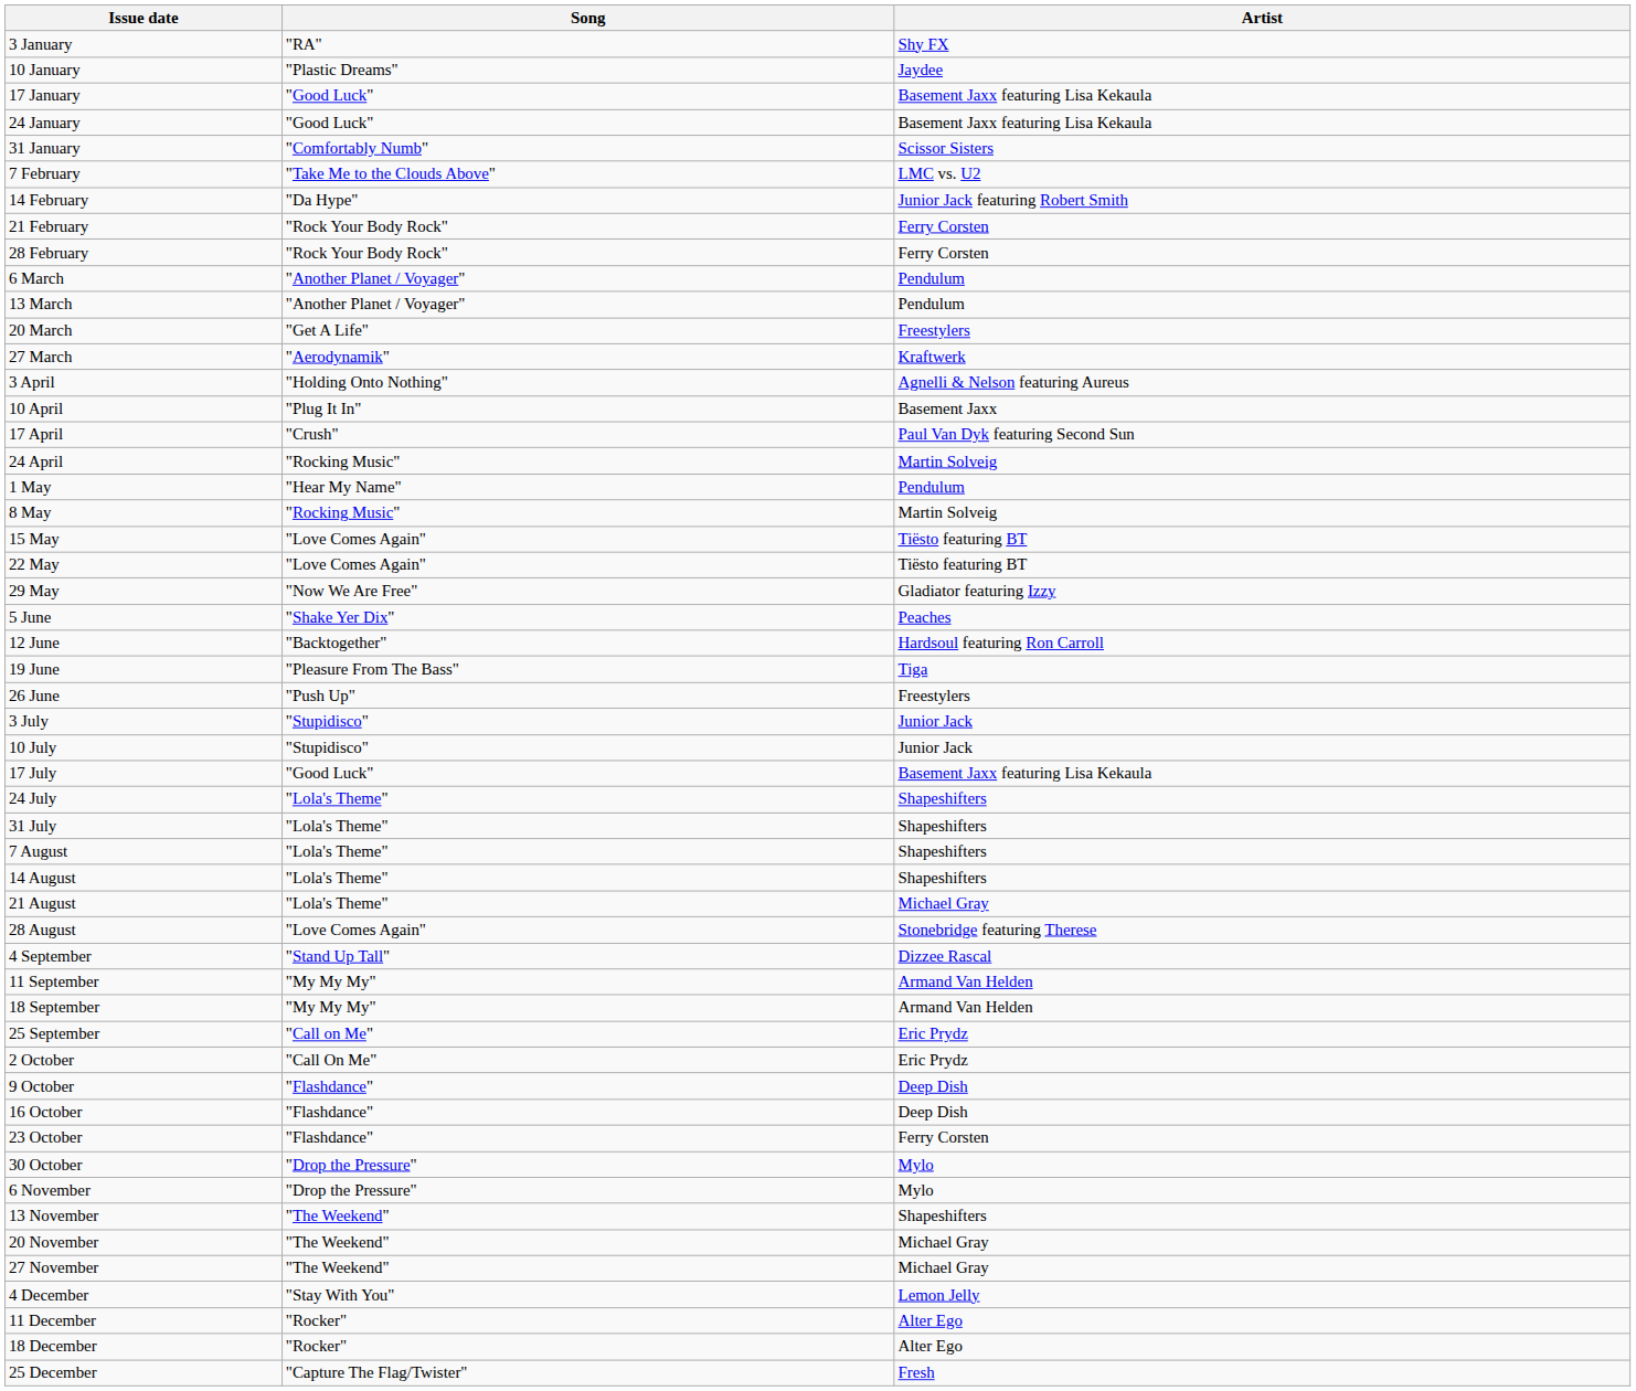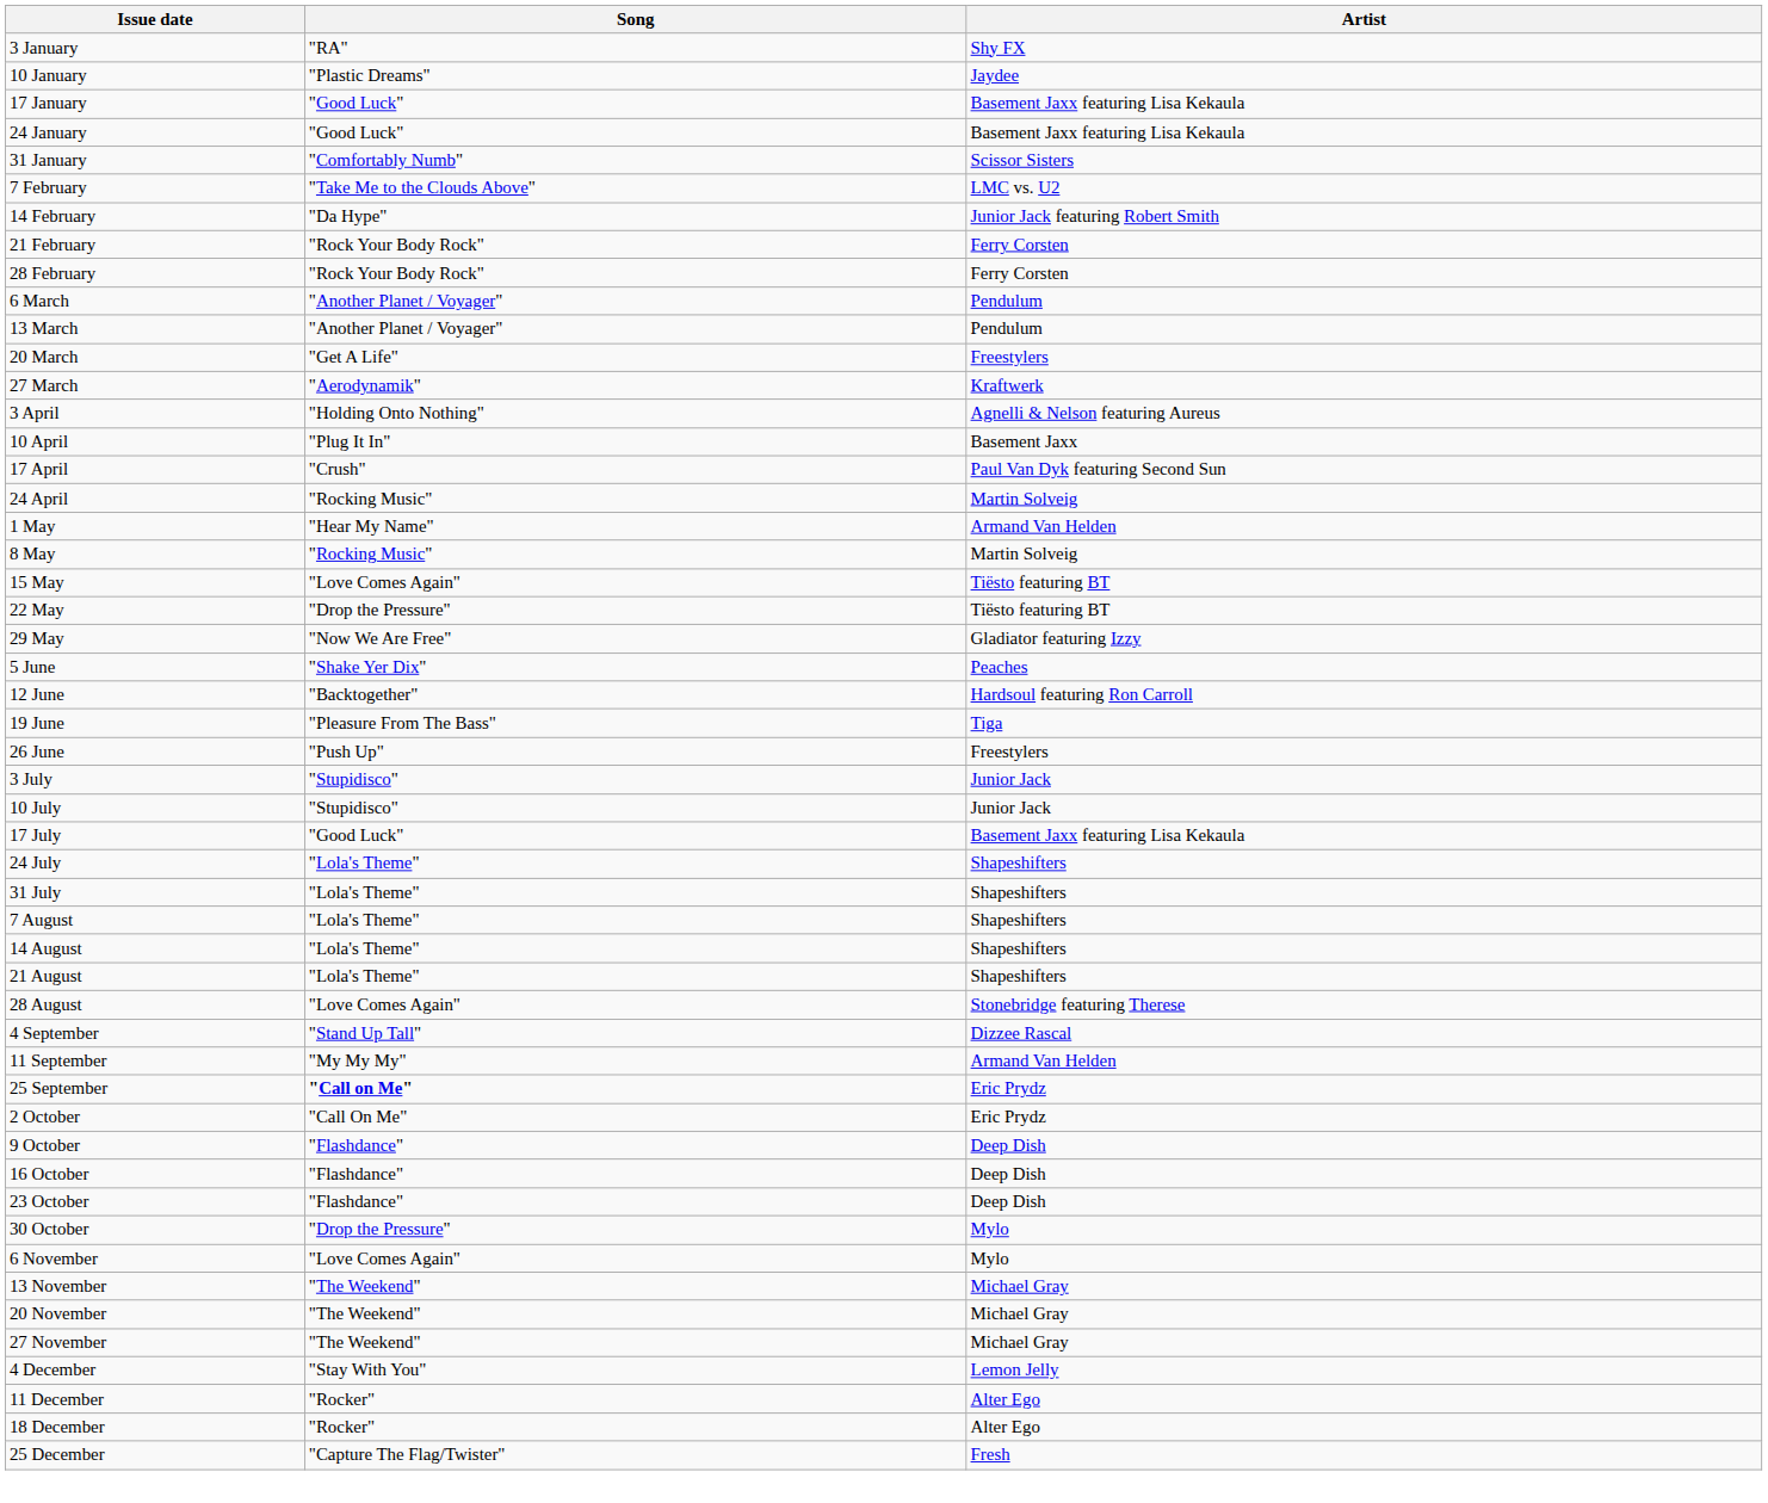1 May | Artist: Pendulum -> Armand Van Helden
22 May | Song: "Love Comes Again" -> "Drop the Pressure"
21 August | Artist: Michael Gray -> Shapeshifters
- row: 18 September | "My My My" | Armand Van Helden
25 September | Song: normal -> bold
23 October | Artist: Ferry Corsten -> Deep Dish
6 November | Song: "Drop the Pressure" -> "Love Comes Again"
13 November | Artist: Shapeshifters -> Michael Gray
